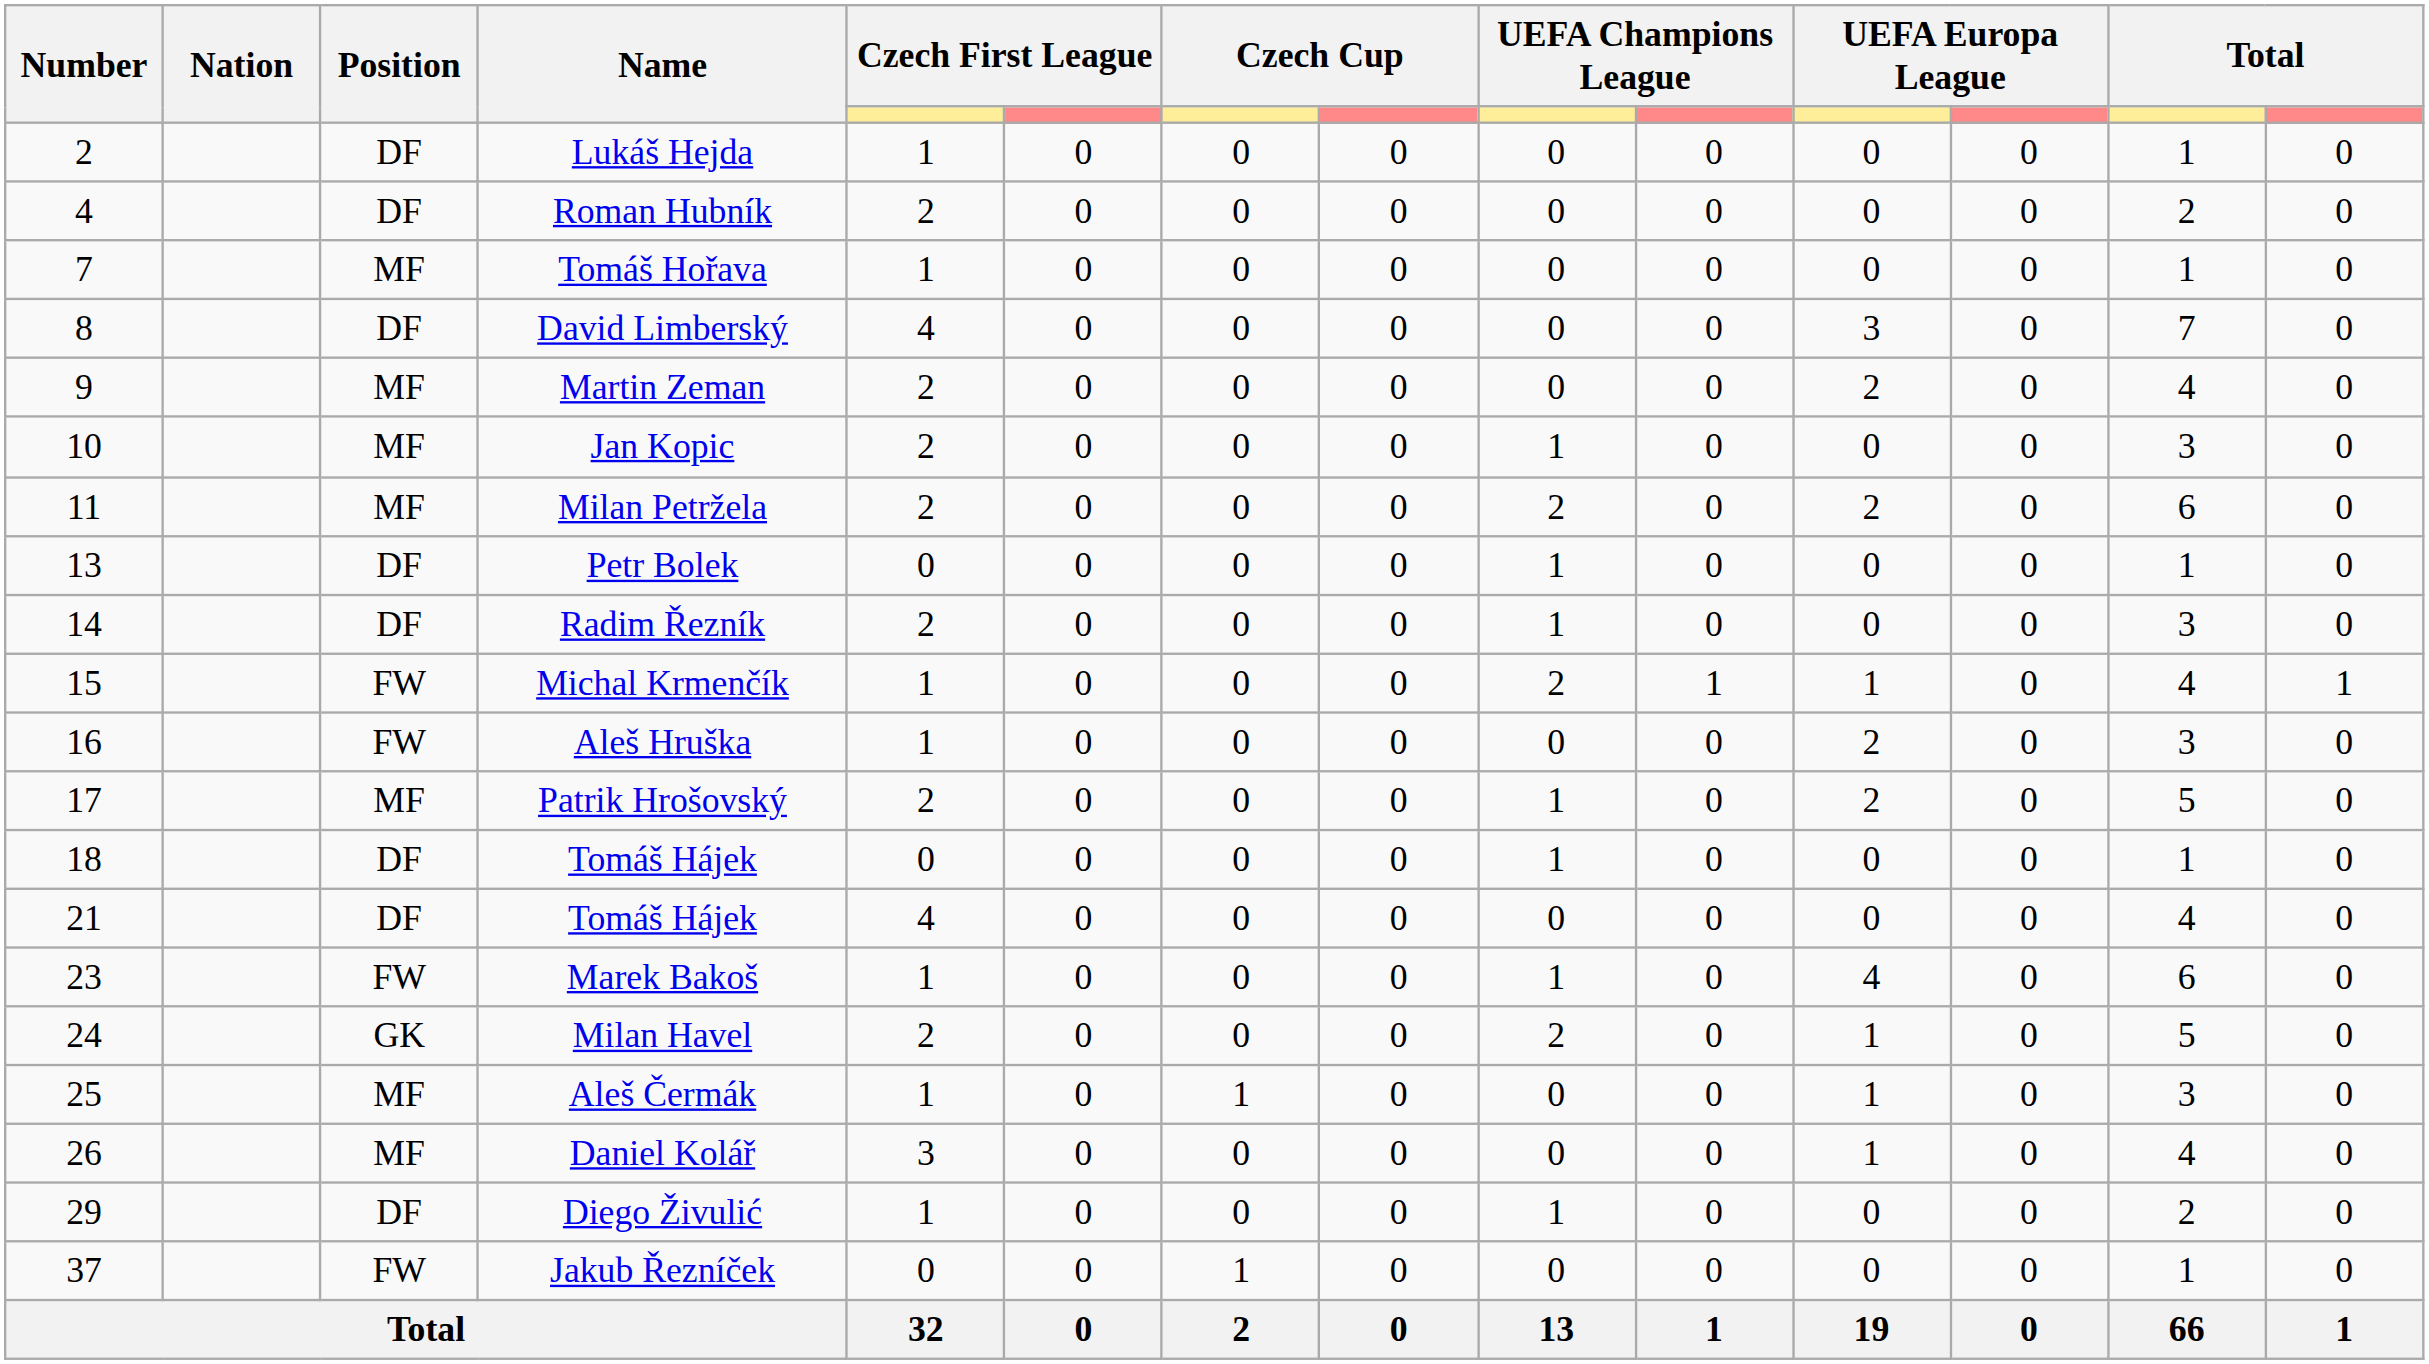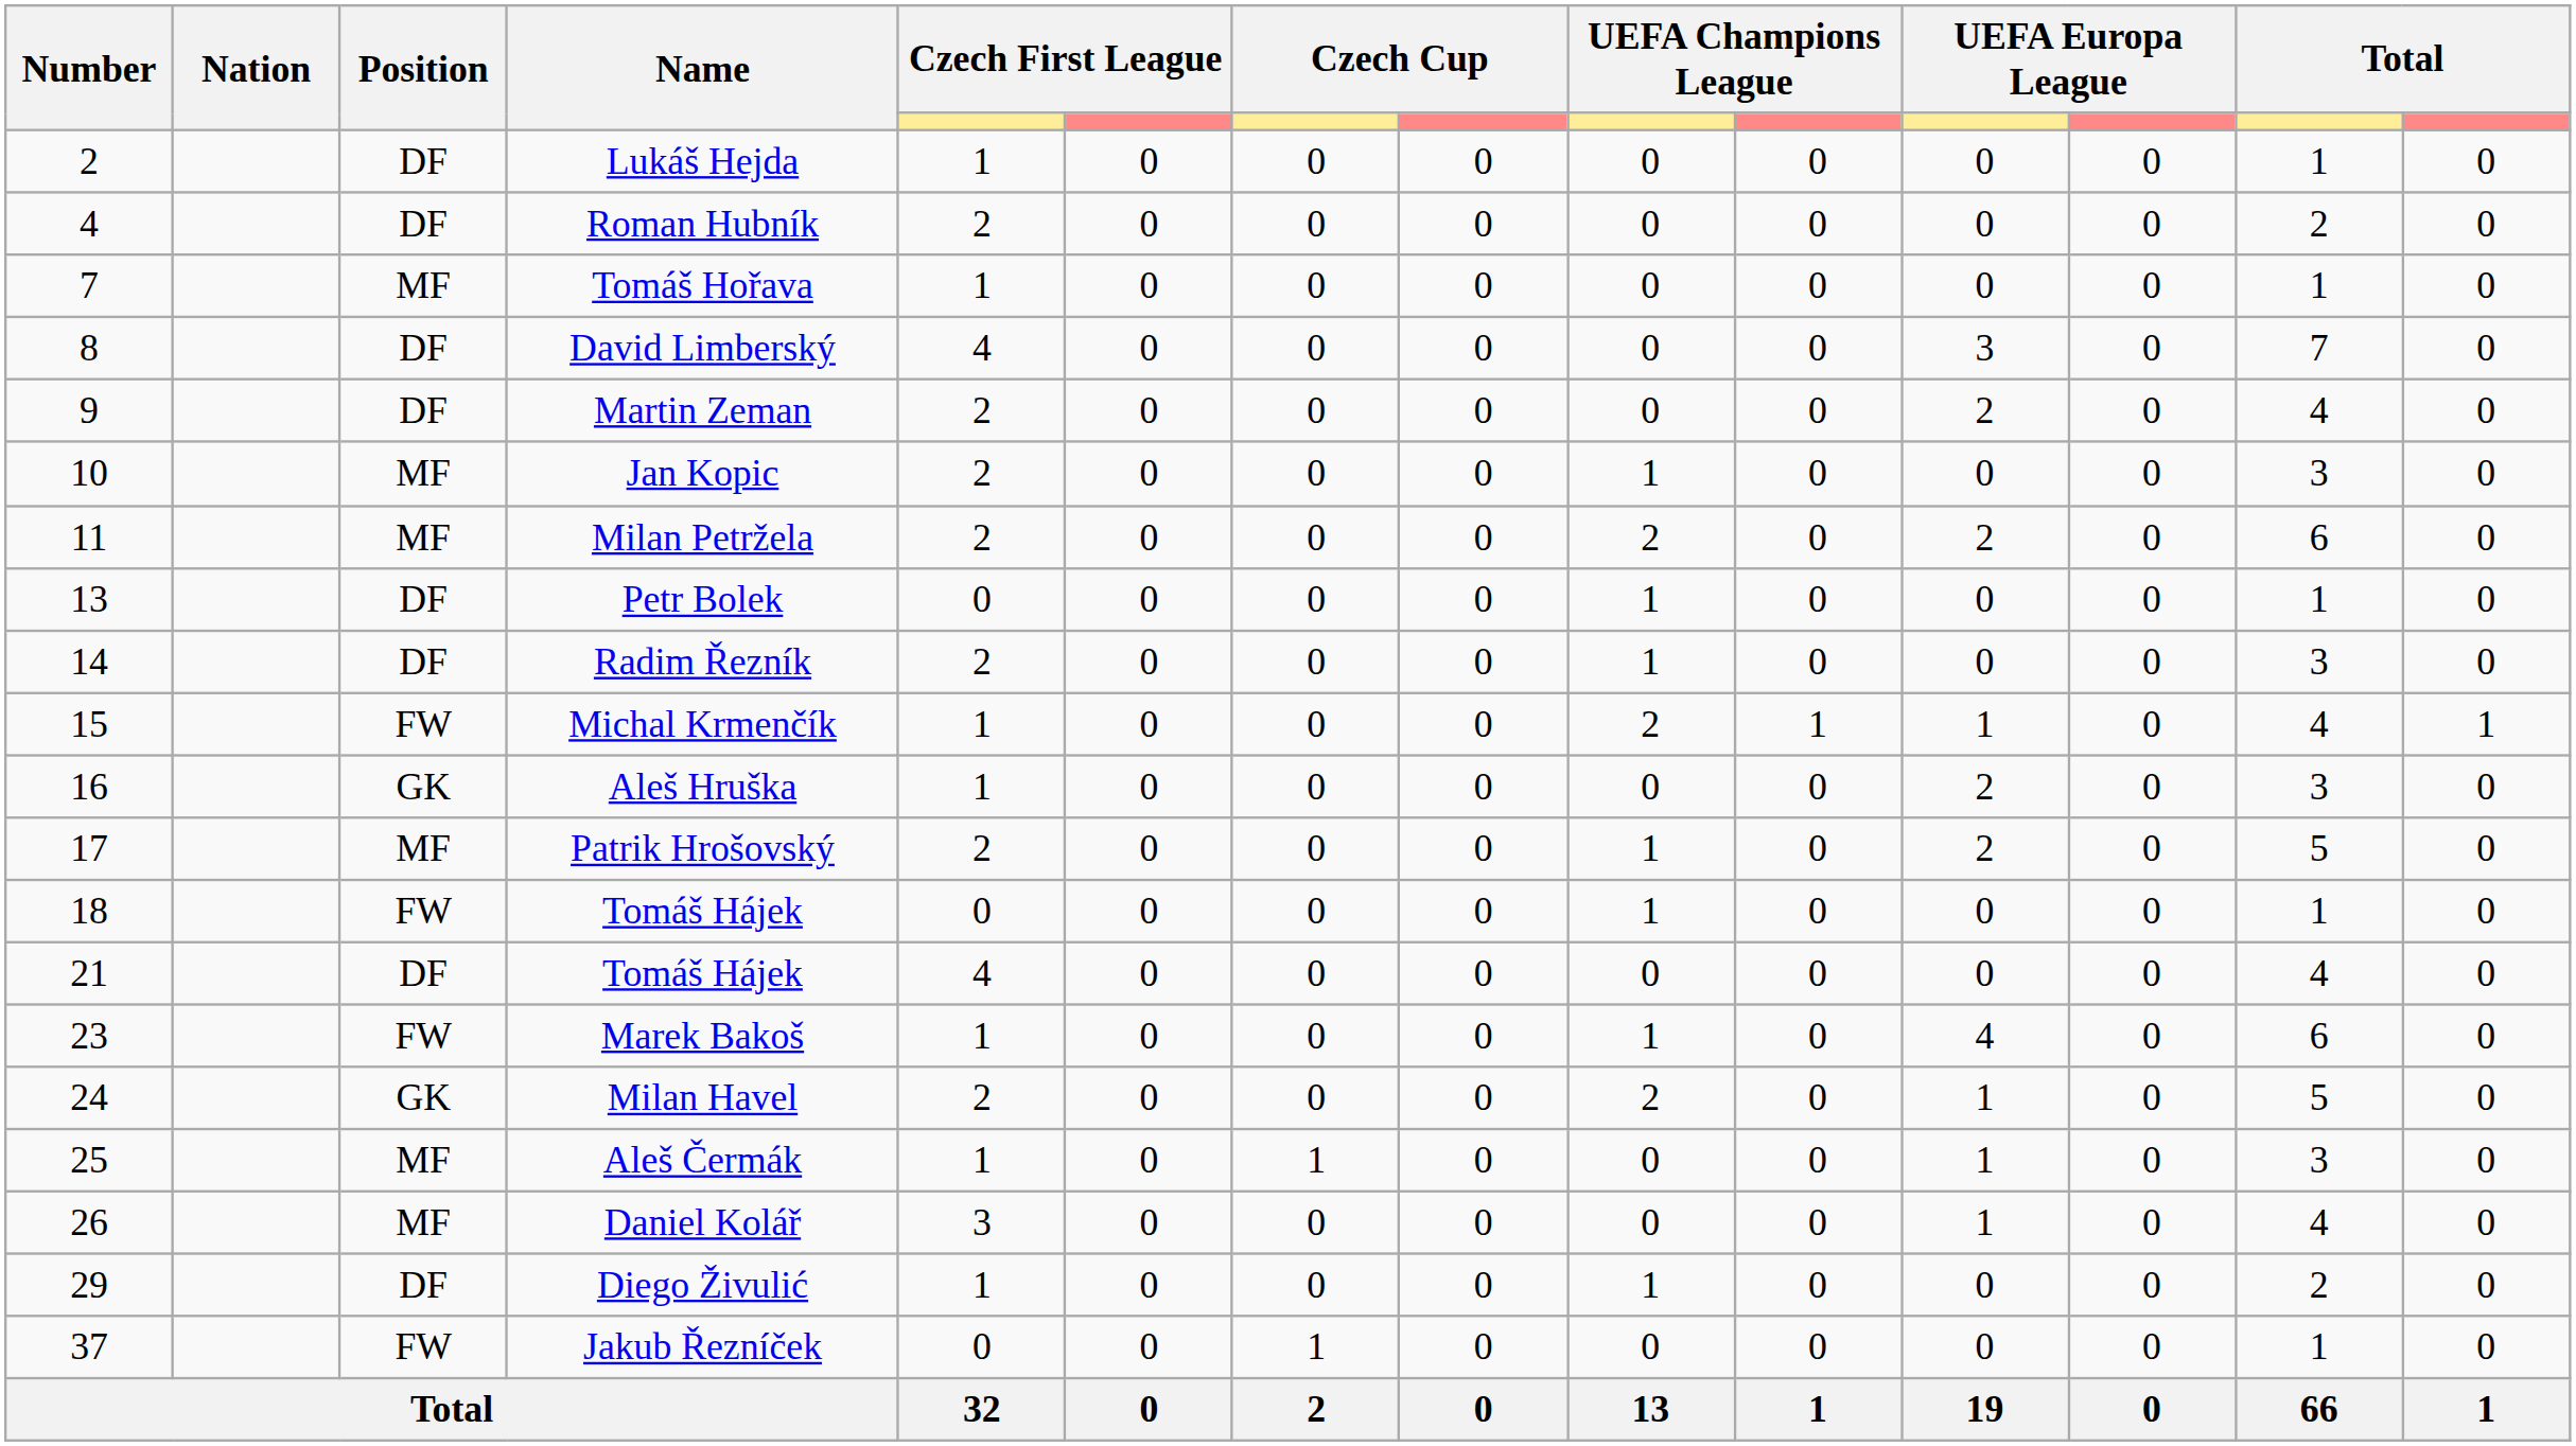Martin Zeman | Position: MF -> DF
Aleš Hruška | Position: FW -> GK
18 / Tomáš Hájek | Position: DF -> FW
